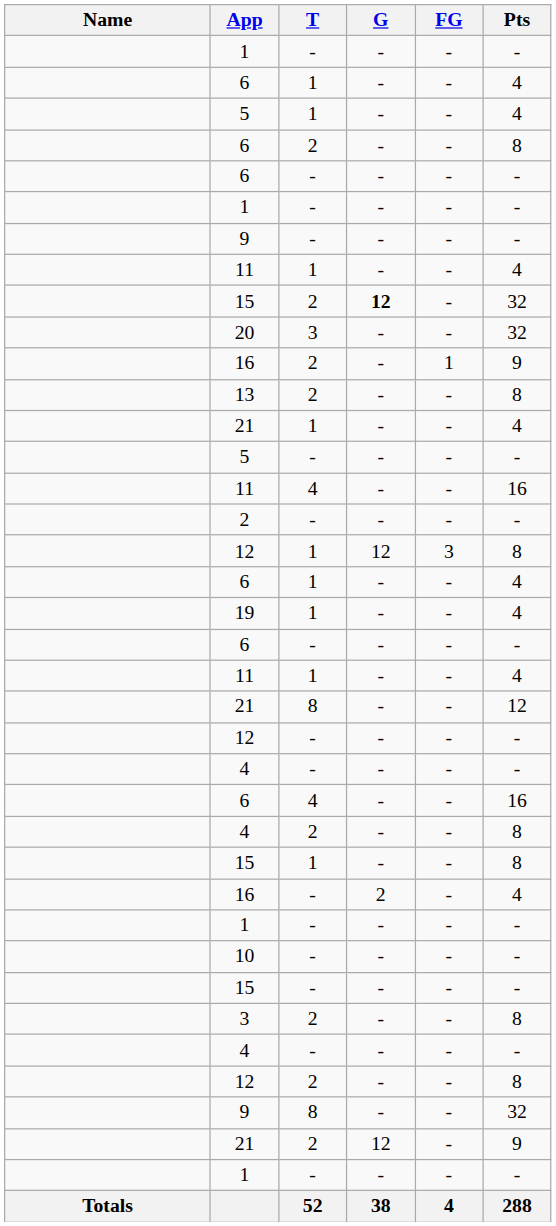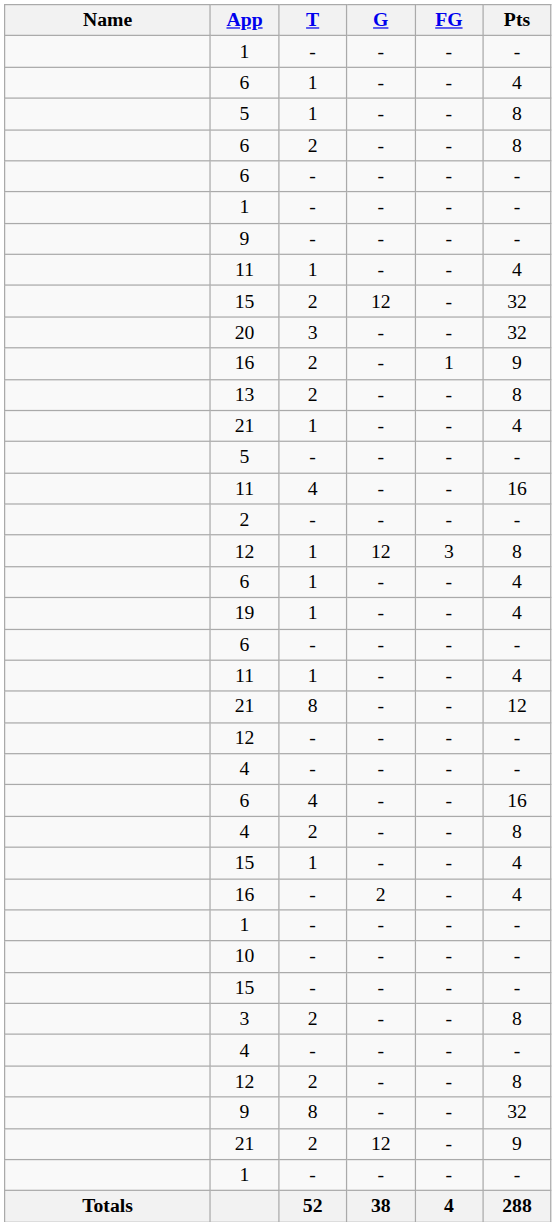5 / 1 | Pts: 4 -> 8
15 / 2 | G: bold -> normal
15 / 1 | Pts: 8 -> 4
